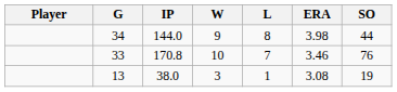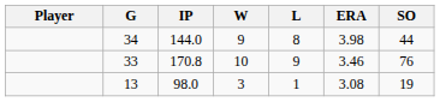33 | L: 7 -> 9
13 | IP: 38.0 -> 98.0
